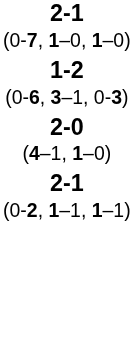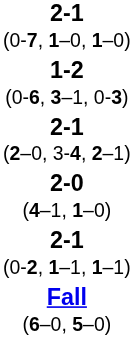+ row: 2-1 (2–0, 3-4, 2–1)
+ row: Fall (6–0, 5–0)
